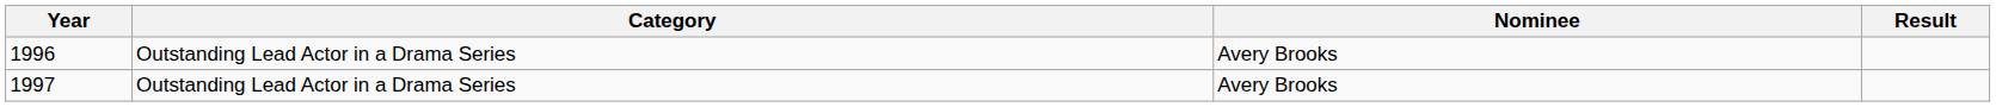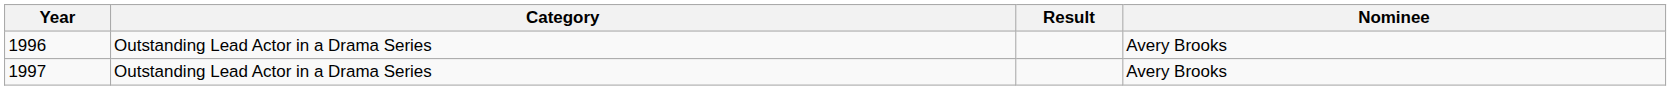columns swapped: Nominee <-> Result
